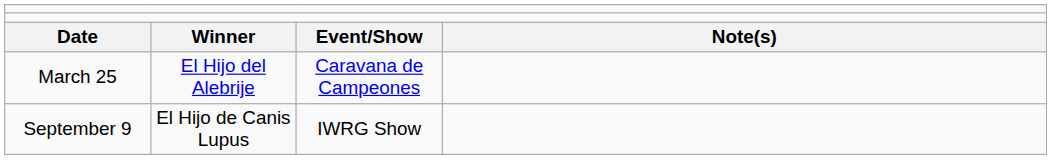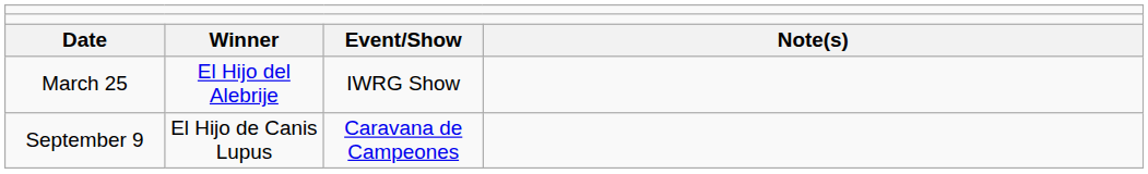March 25 | column 3: Caravana de Campeones -> IWRG Show
September 9 | column 3: IWRG Show -> Caravana de Campeones
